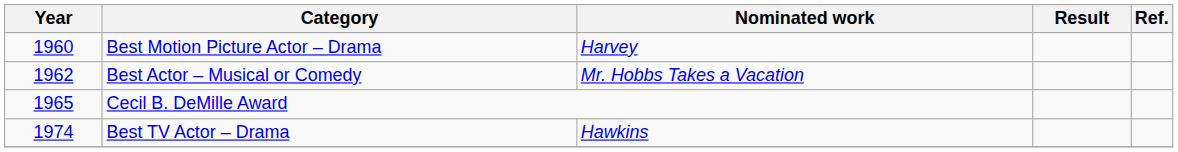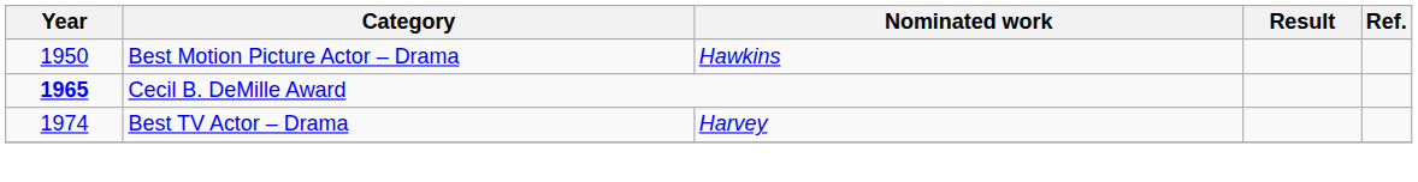Best Motion Picture Actor – Drama | Year: 1960 -> 1950
Best Motion Picture Actor – Drama | Nominated work: Harvey -> Hawkins
- row: 1962 | Best Actor – Musical or Comedy | Mr. Hobbs Takes a Vacation
Cecil B. DeMille Award | Year: normal -> bold
Best TV Actor – Drama | Nominated work: Hawkins -> Harvey
